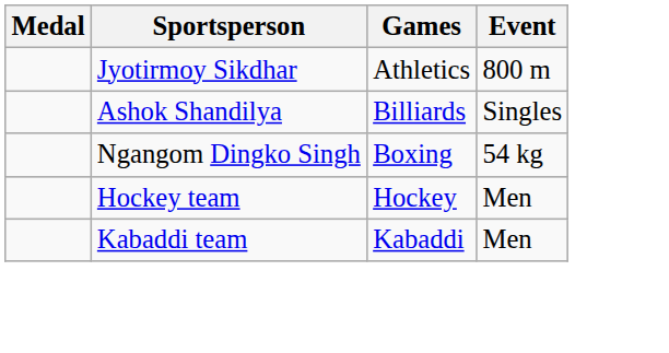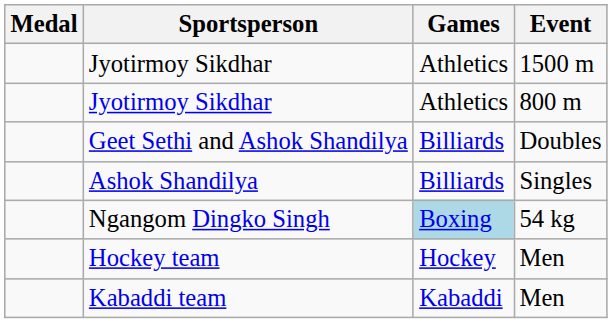+ row: Jyotirmoy Sikdhar | Athletics | 1500 m
+ row: Geet Sethi and Ashok Shandilya | Billiards | Doubles
Ngangom Dingko Singh | Games: no background -> lightblue background
